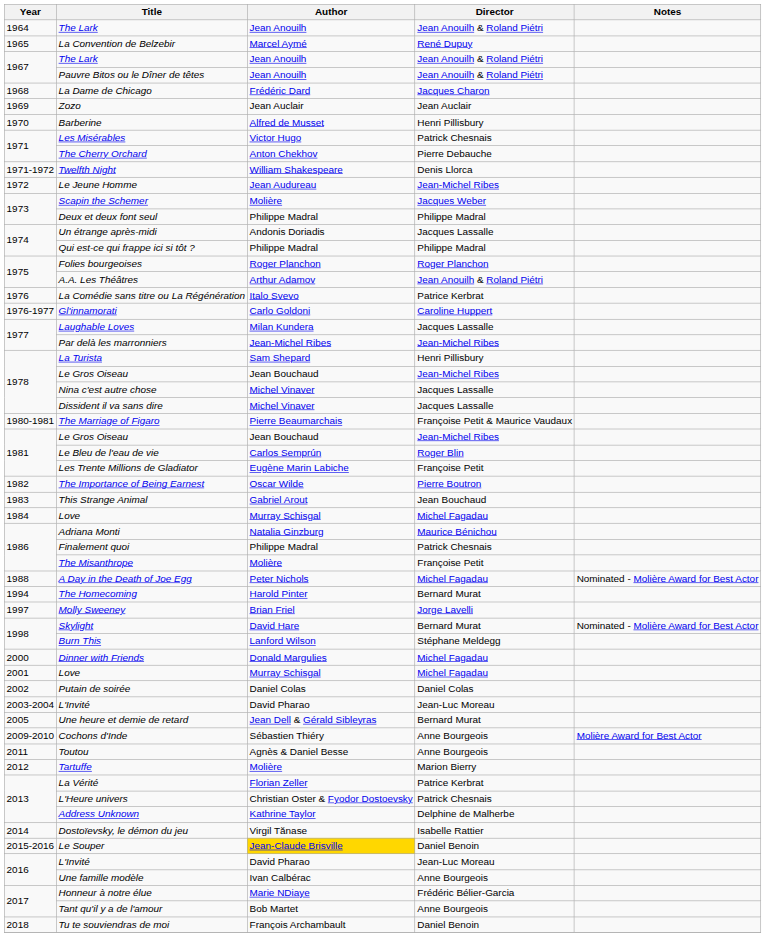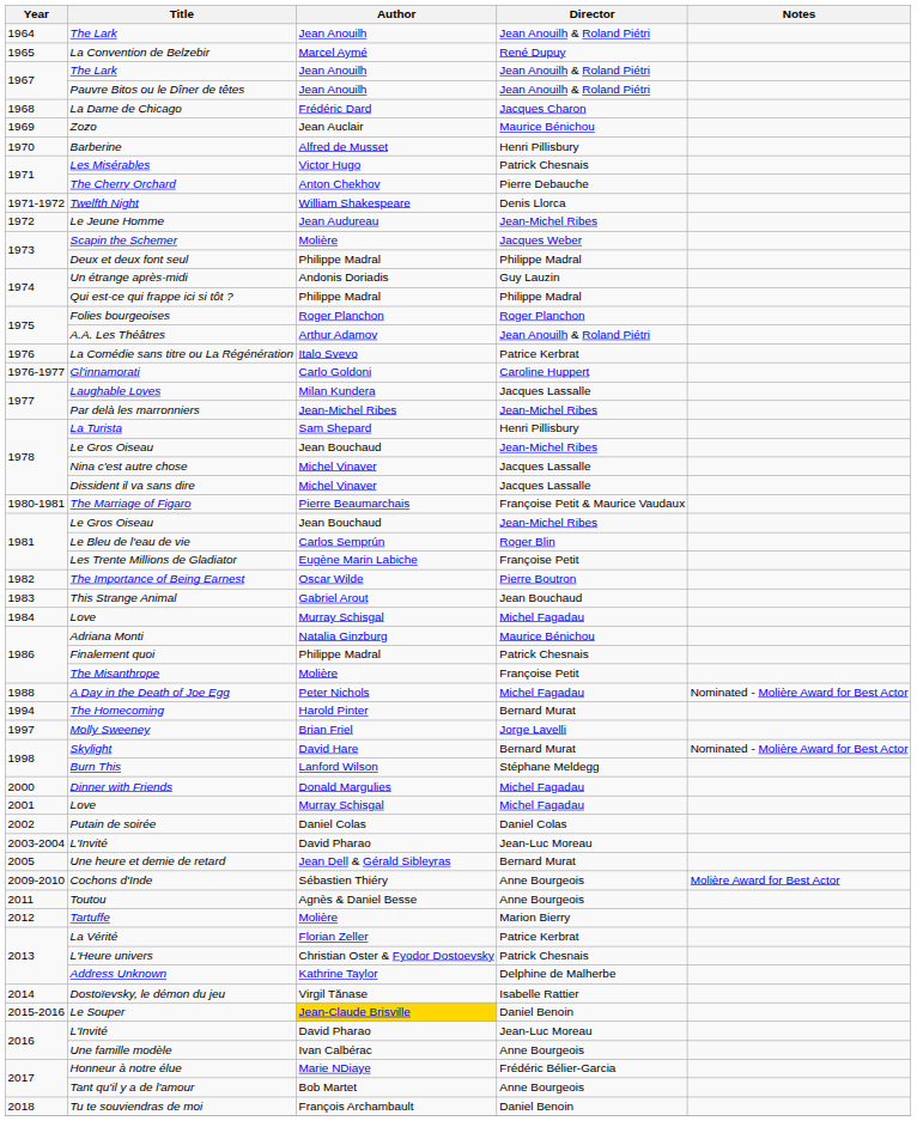Zozo | Director: Jean Auclair -> Maurice Bénichou
Un étrange après-midi | Director: Jacques Lassalle -> Guy Lauzin
